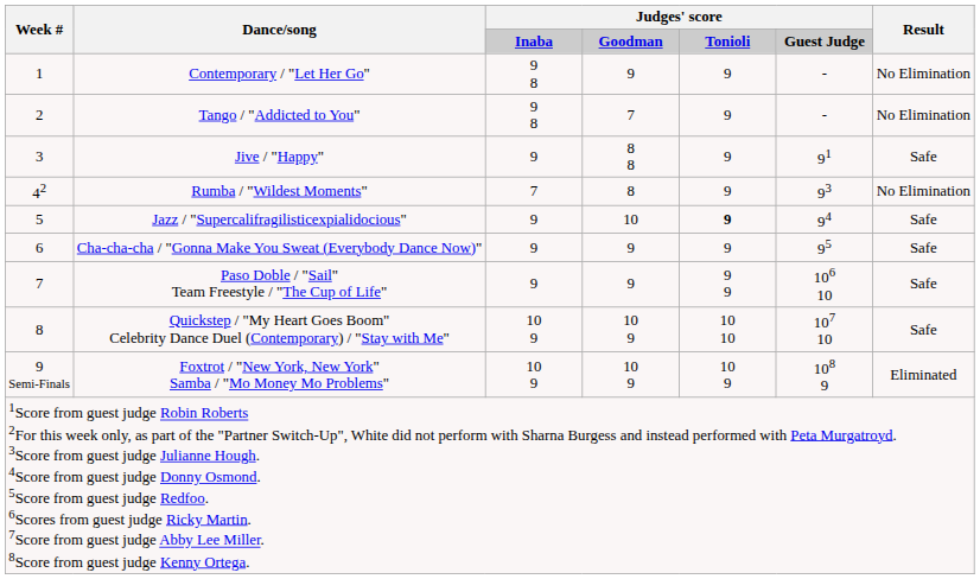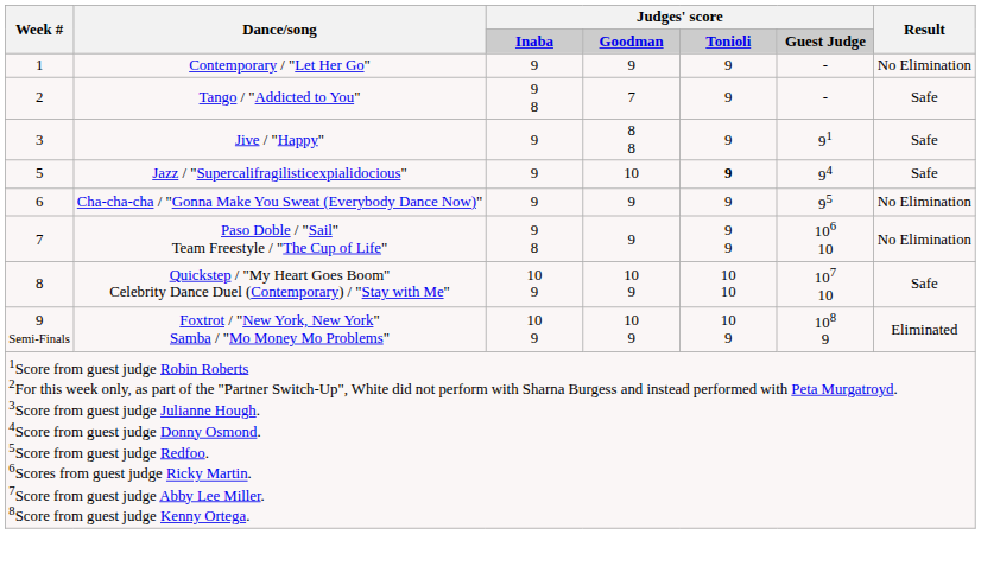Contemporary / "Let Her Go" | column 3: 9 8 -> 9
Tango / "Addicted to You" | Result: No Elimination -> Safe
- row: 42 | Rumba / "Wildest Moments" | 7 | 8 | 9 | 93 | No Elimination
Cha-cha-cha / "Gonna Make You Sweat (Everybody Dance Now)" | Result: Safe -> No Elimination
Paso Doble / "Sail" Team Freestyle / "The Cup of Life" | column 3: 9 -> 9 8
Paso Doble / "Sail" Team Freestyle / "The Cup of Life" | Result: Safe -> No Elimination
